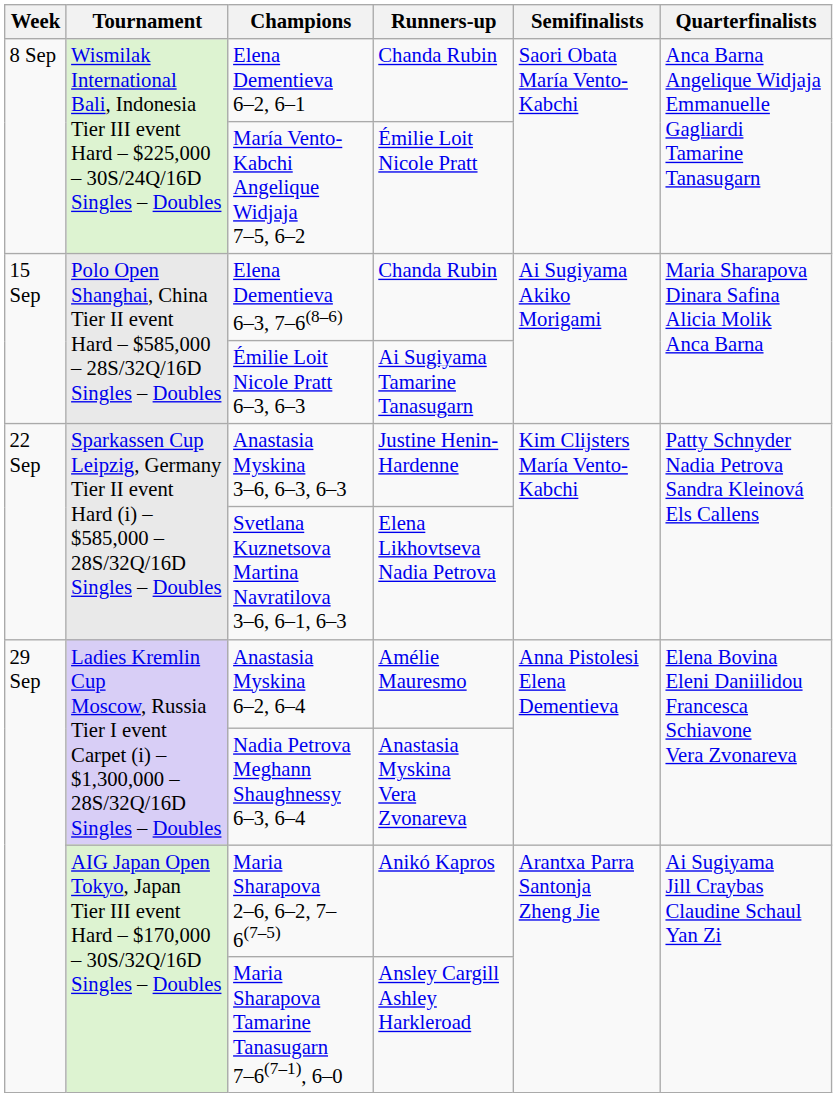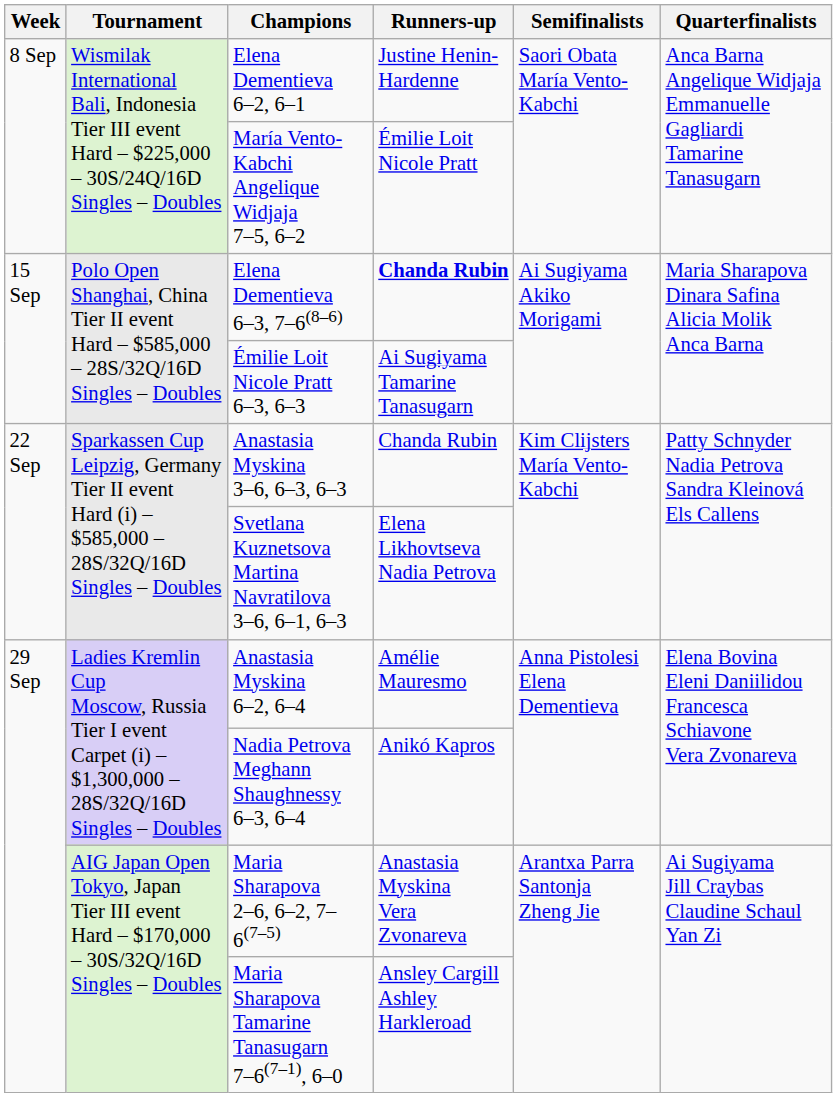Elena Dementieva 6–2, 6–1 | Runners-up: Chanda Rubin -> Justine Henin-Hardenne
Elena Dementieva 6–3, 7–6(8–6) | Runners-up: normal -> bold
Anastasia Myskina 3–6, 6–3, 6–3 | Runners-up: Justine Henin-Hardenne -> Chanda Rubin
Nadia Petrova Meghann Shaughnessy 6–3, 6–4 | Runners-up: Anastasia Myskina Vera Zvonareva -> Anikó Kapros
Maria Sharapova 2–6, 6–2, 7–6(7–5) | Runners-up: Anikó Kapros -> Anastasia Myskina Vera Zvonareva
